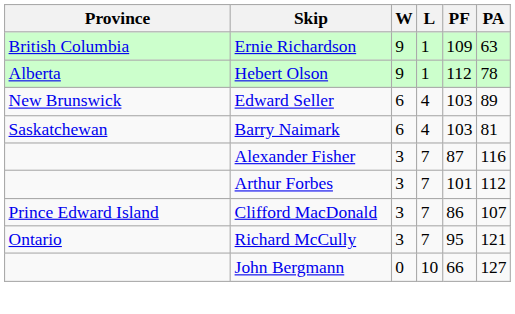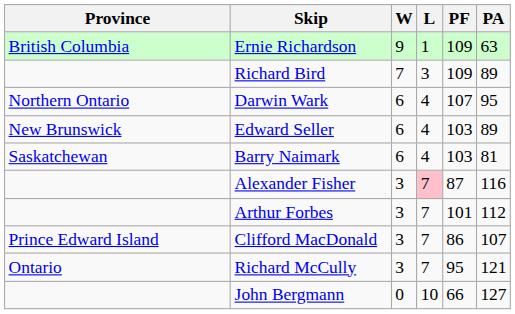- row: Alberta | Hebert Olson | 9 | 1 | 112 | 78
+ row: Richard Bird | 7 | 3 | 109 | 89
+ row: Northern Ontario | Darwin Wark | 6 | 4 | 107 | 95
Alexander Fisher | L: no background -> pink background
